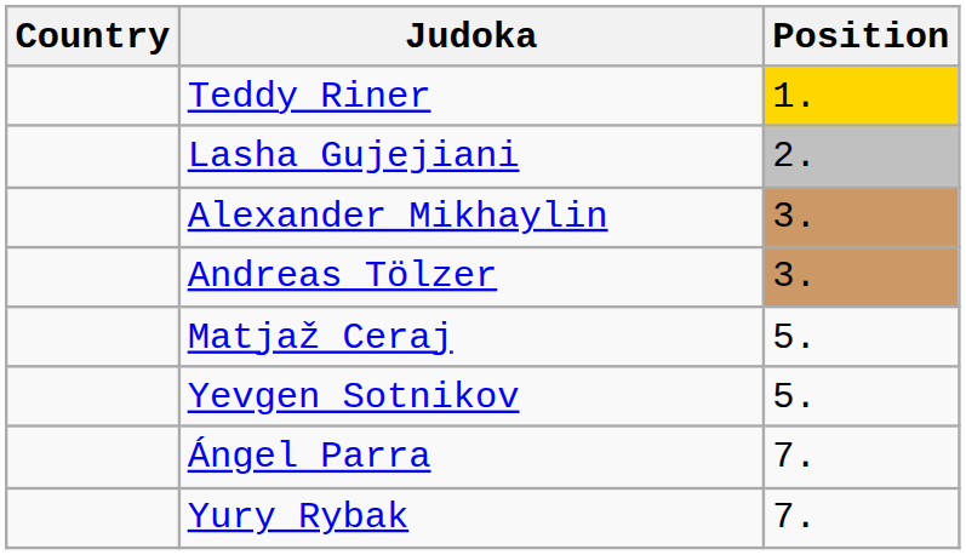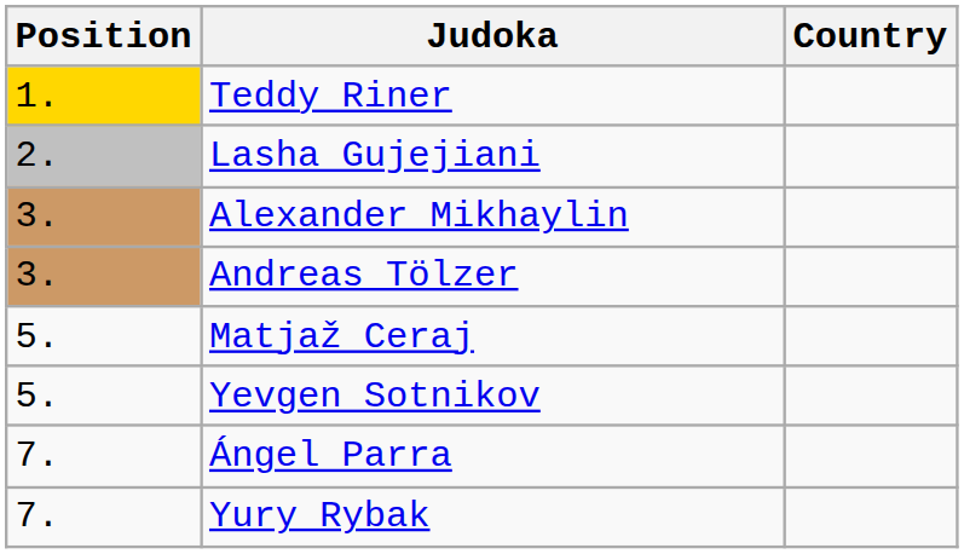columns swapped: Position <-> Country
